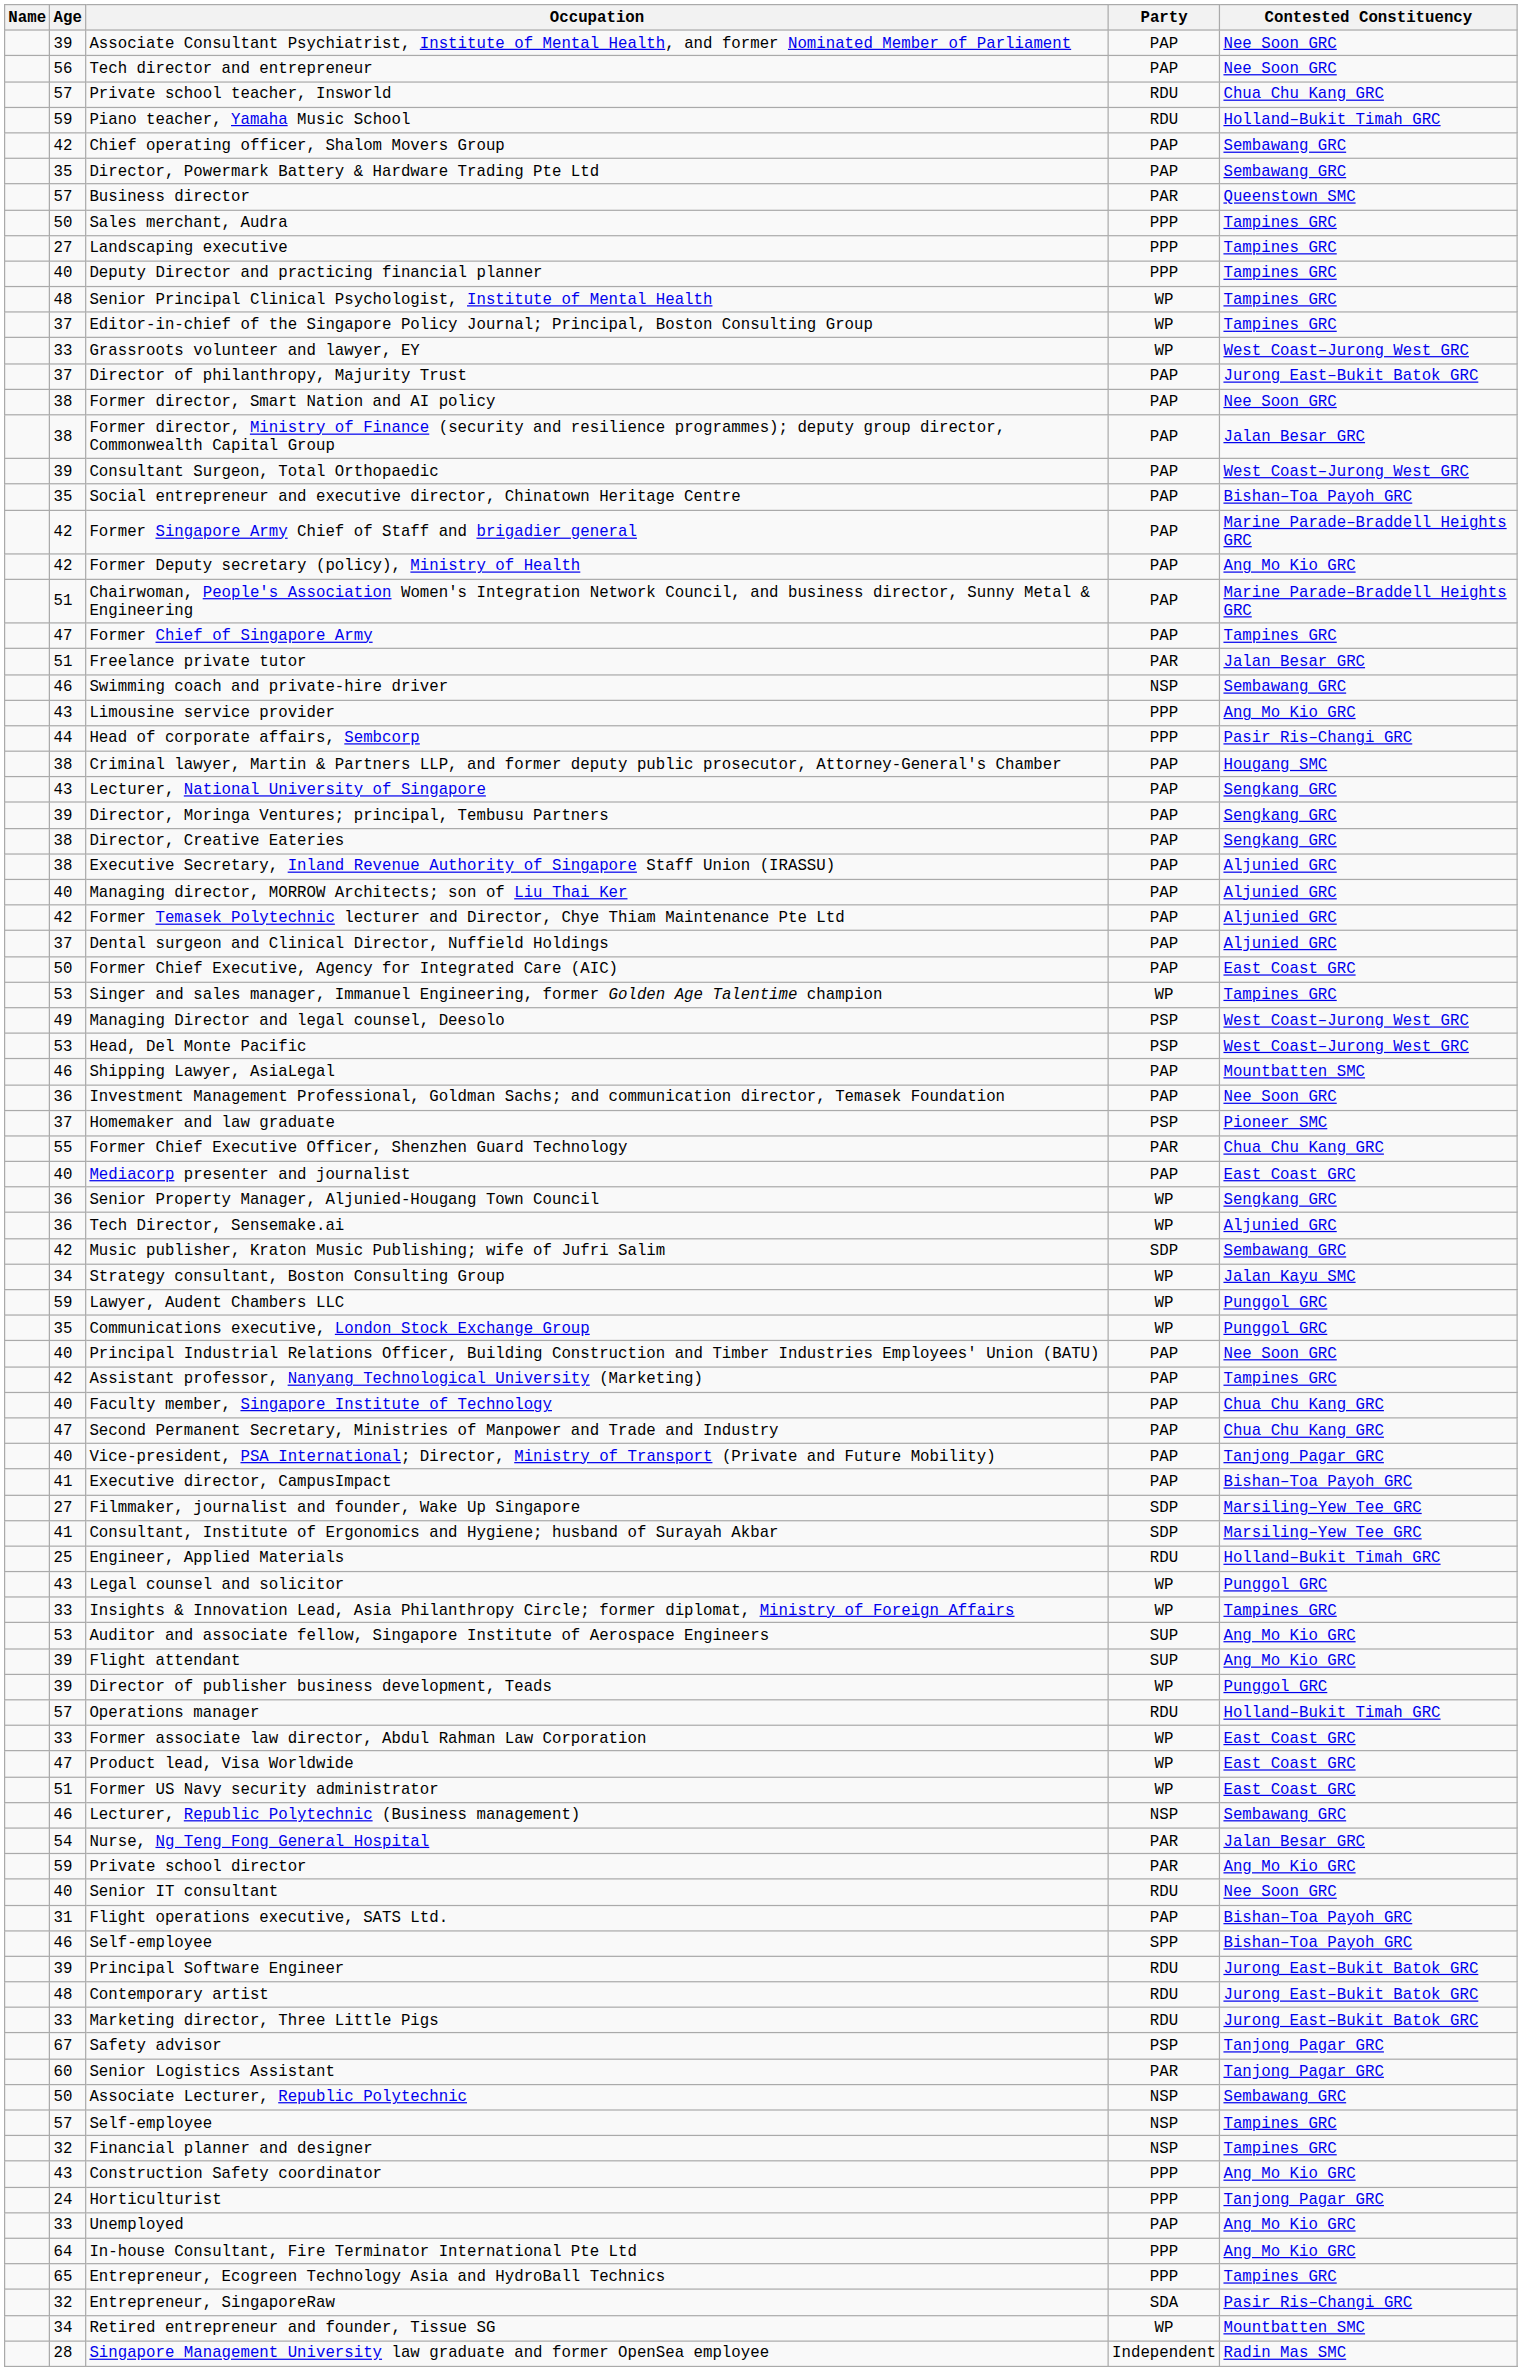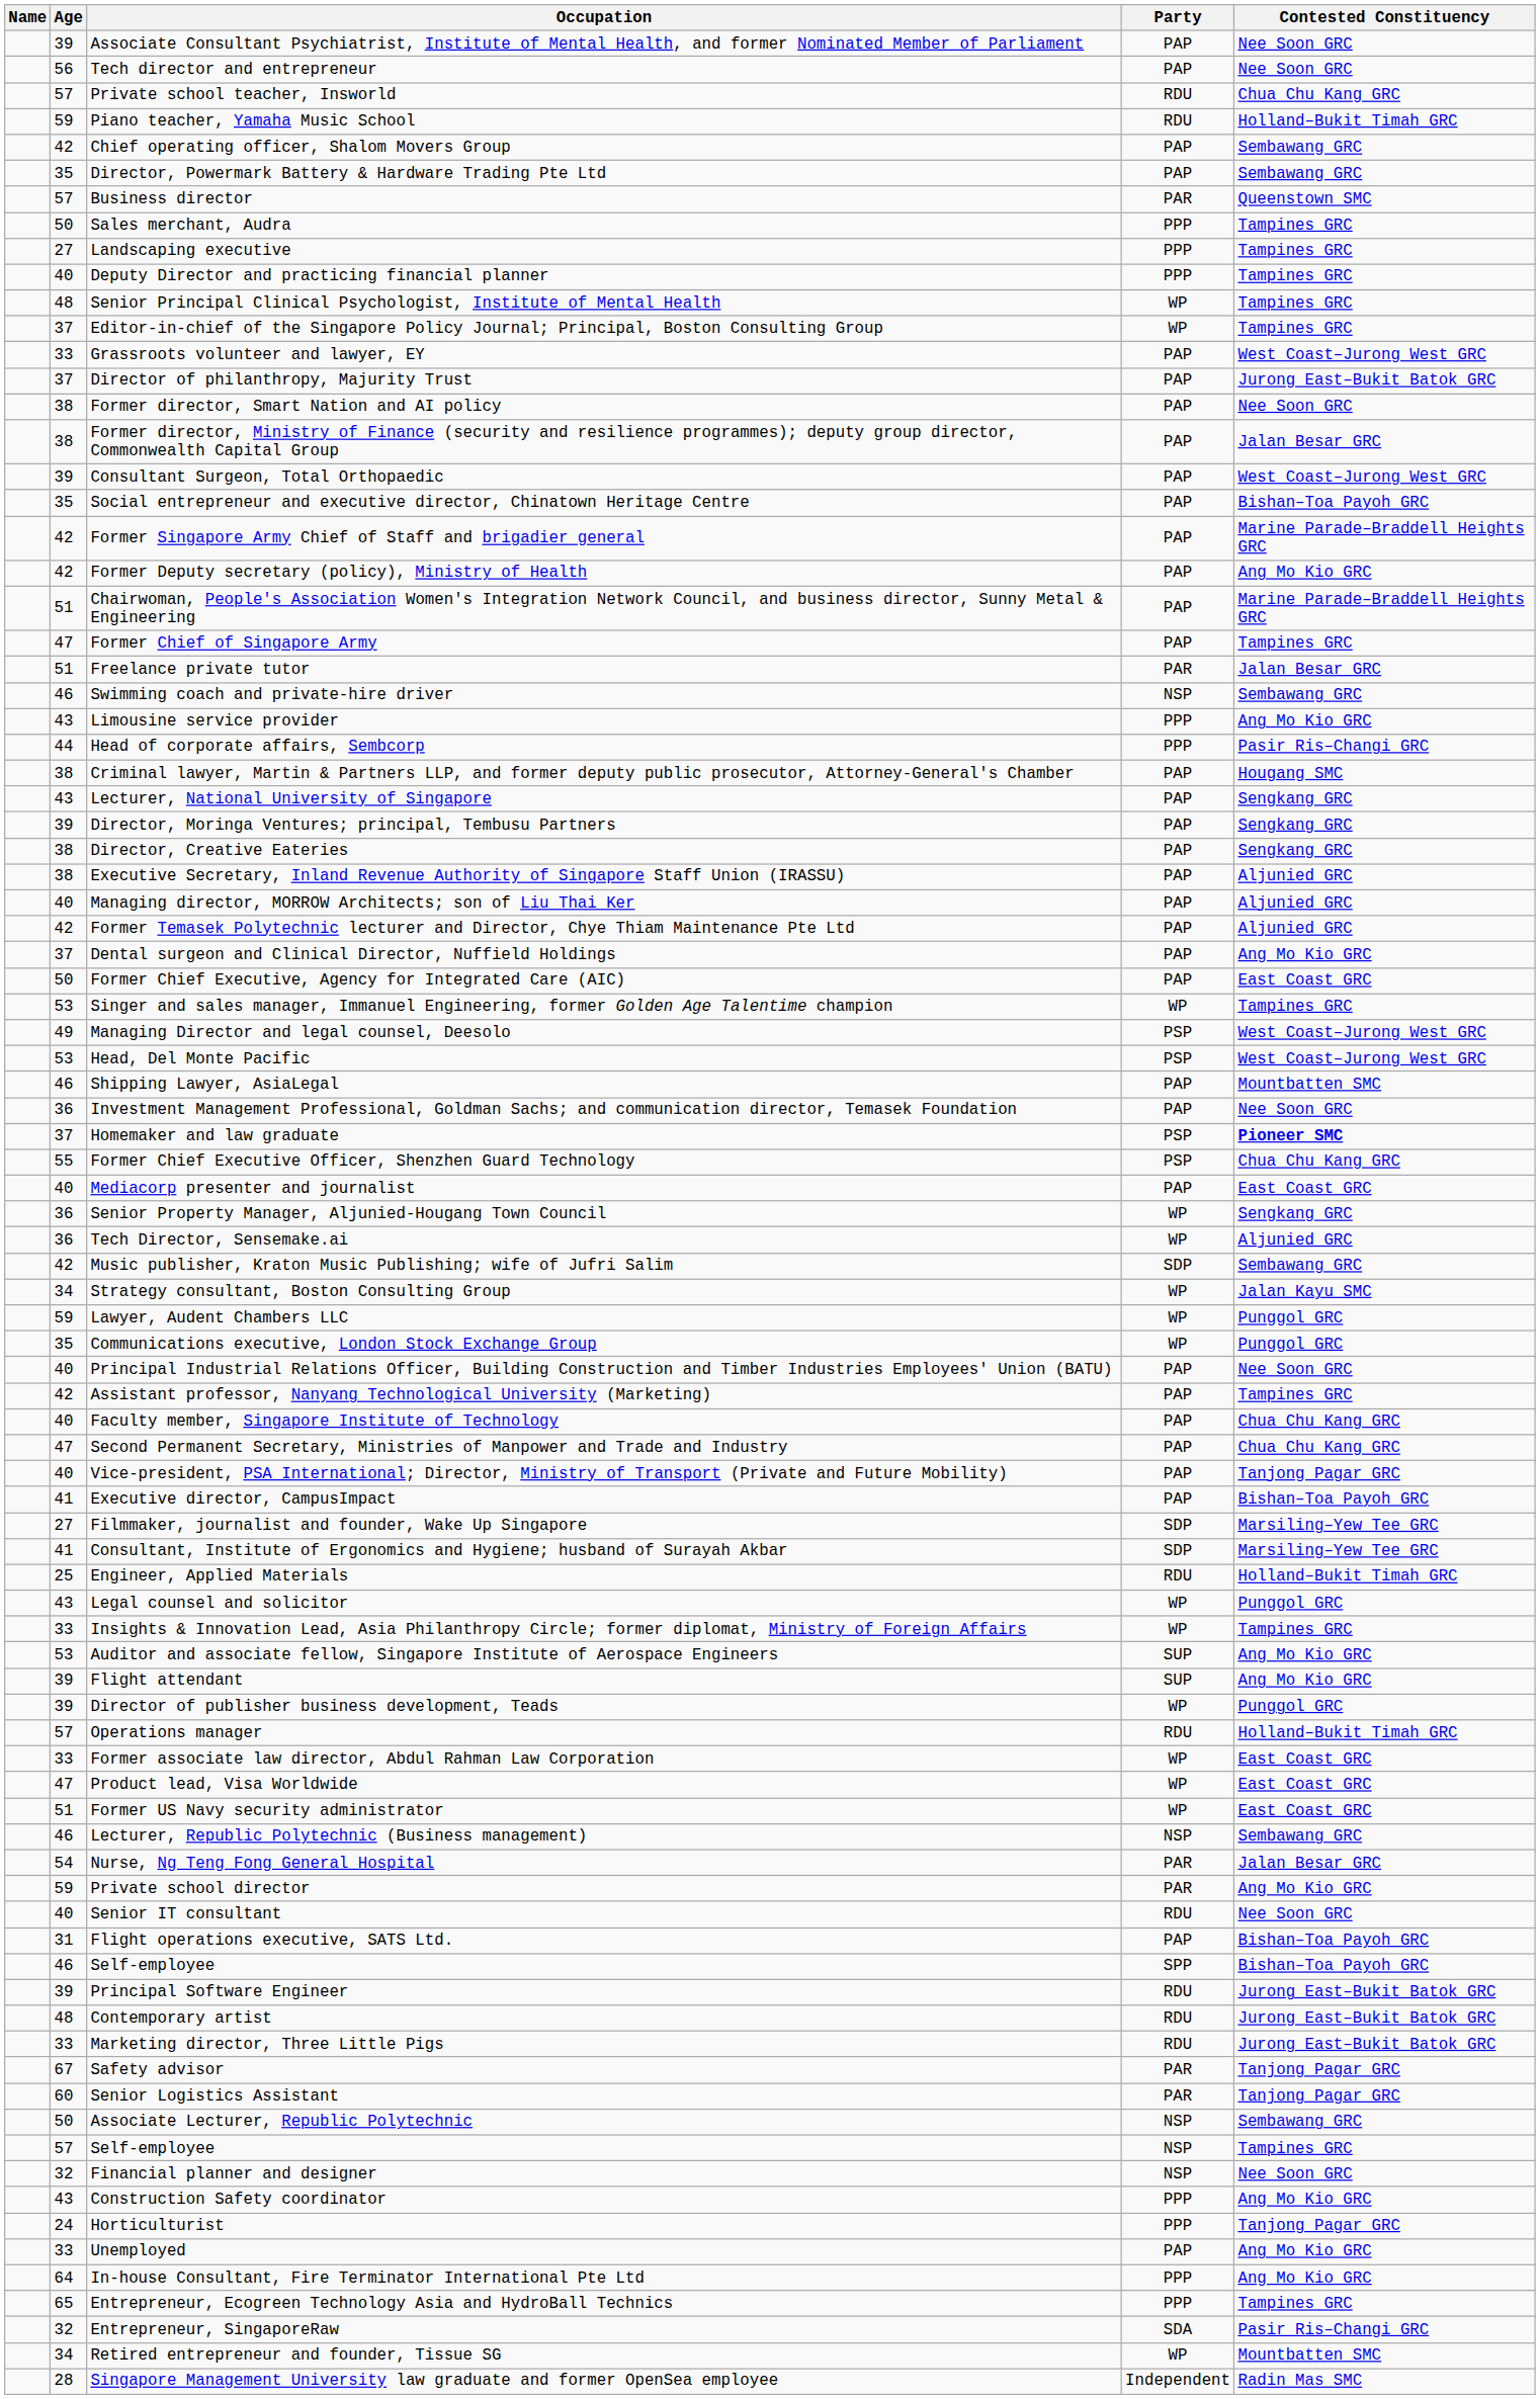Grassroots volunteer and lawyer, EY | Party: WP -> PAP
Dental surgeon and Clinical Director, Nuffield Holdings | Contested Constituency: Aljunied GRC -> Ang Mo Kio GRC
Homemaker and law graduate | Contested Constituency: normal -> bold
Former Chief Executive Officer, Shenzhen Guard Technology | Party: PAR -> PSP
Safety advisor | Party: PSP -> PAR
Financial planner and designer | Contested Constituency: Tampines GRC -> Nee Soon GRC
